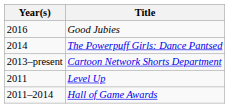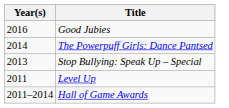- row: 2013–present | Cartoon Network Shorts Department
+ row: 2013 | Stop Bullying: Speak Up – Special
